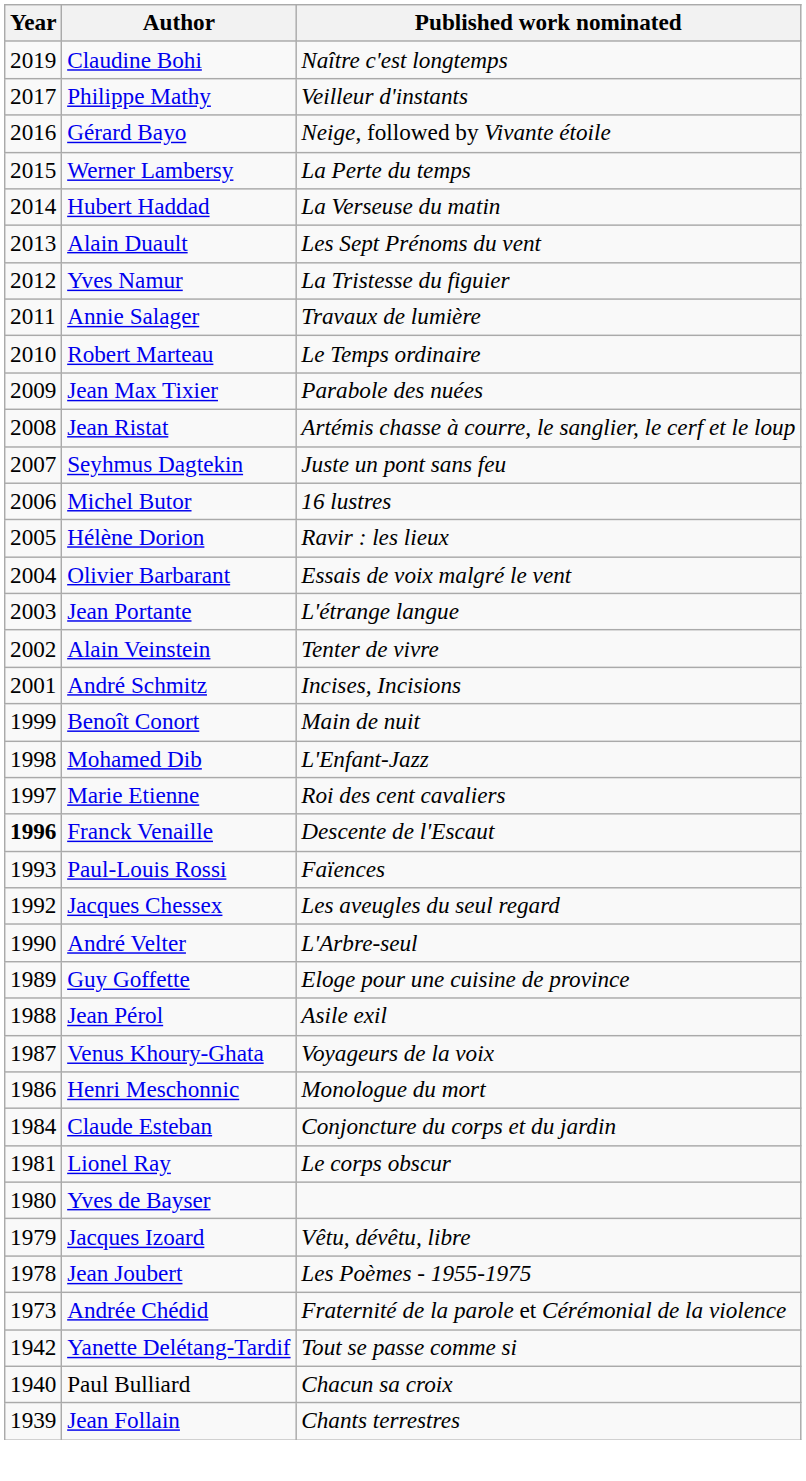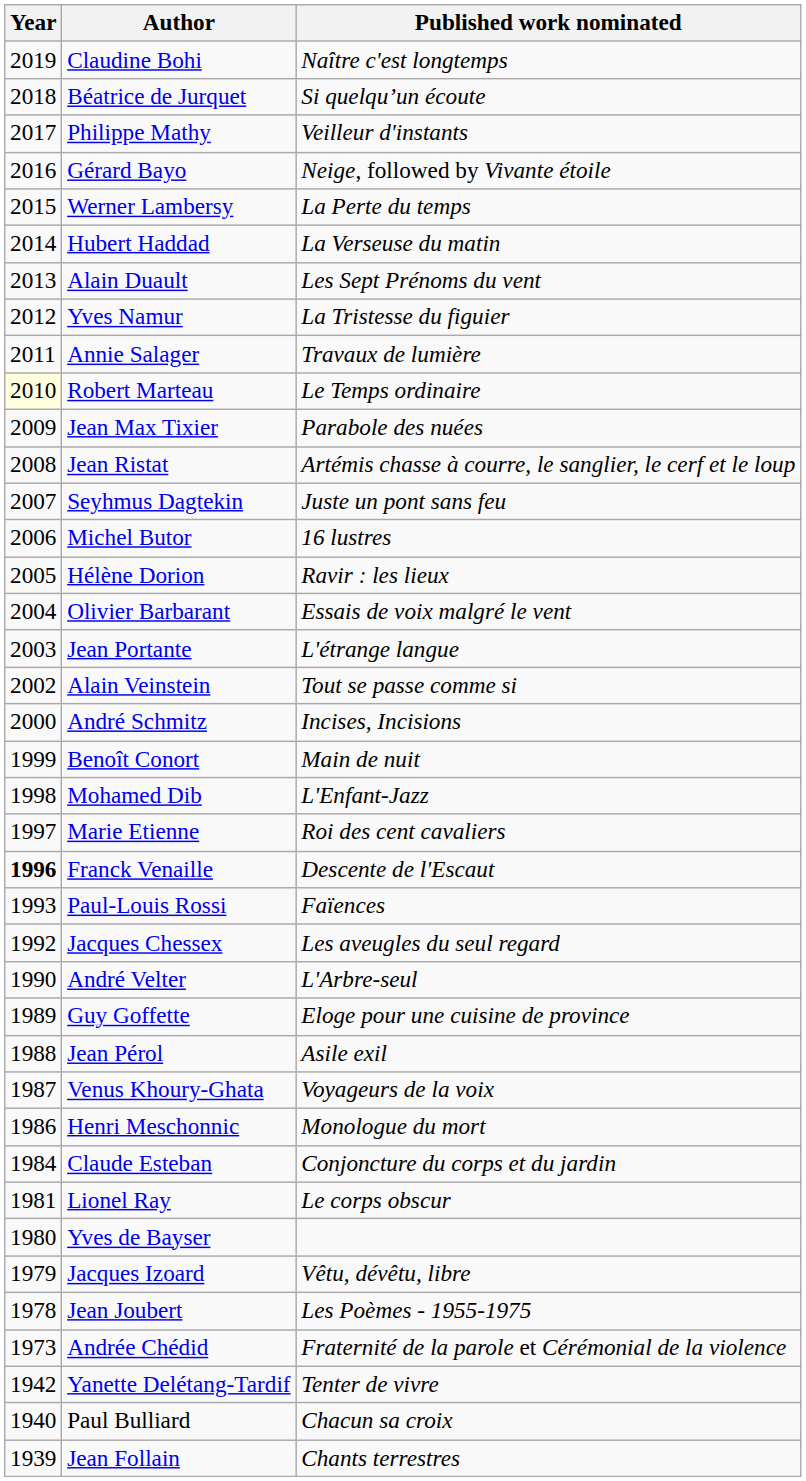+ row: 2018 | Béatrice de Jurquet | Si quelqu’un écoute
Robert Marteau | Year: no background -> lightyellow background
Alain Veinstein | Published work nominated: Tenter de vivre -> Tout se passe comme si
André Schmitz | Year: 2001 -> 2000
Yanette Delétang-Tardif | Published work nominated: Tout se passe comme si -> Tenter de vivre
